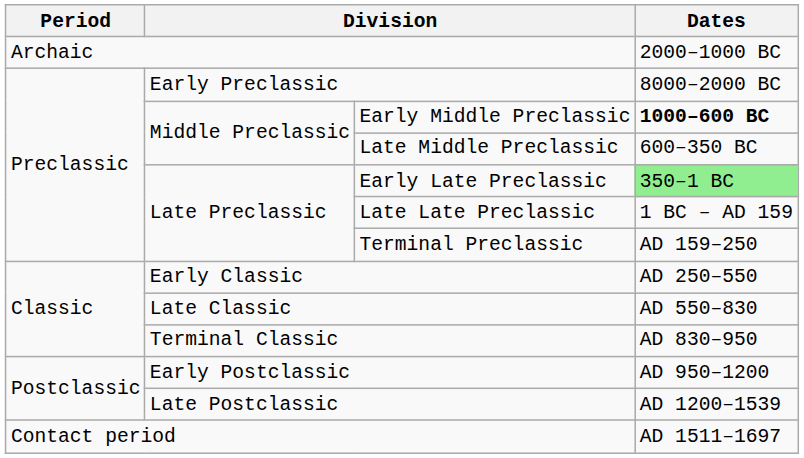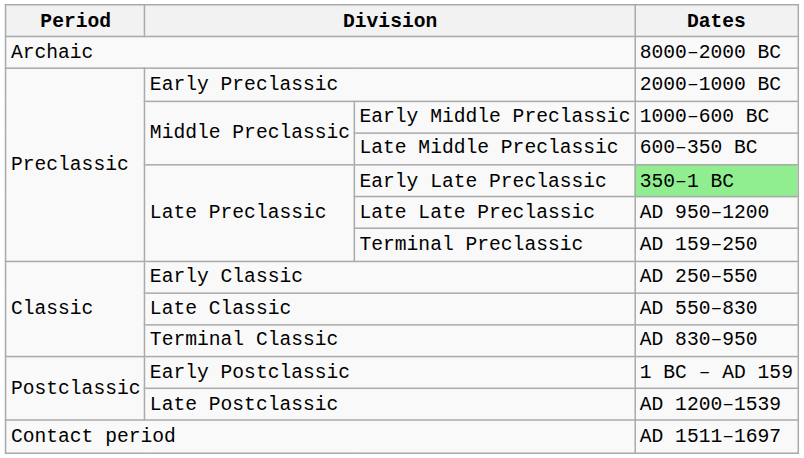Archaic | Dates: 2000–1000 BC -> 8000–2000 BC
Early Preclassic | Dates: 8000–2000 BC -> 2000–1000 BC
Early Middle Preclassic | Dates: bold -> normal
Late Late Preclassic | Dates: 1 BC – AD 159 -> AD 950–1200
Early Postclassic | Dates: AD 950–1200 -> 1 BC – AD 159
